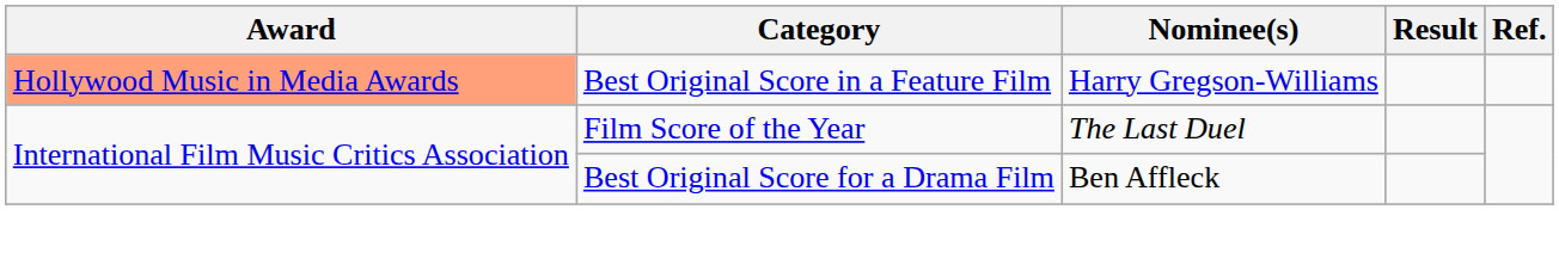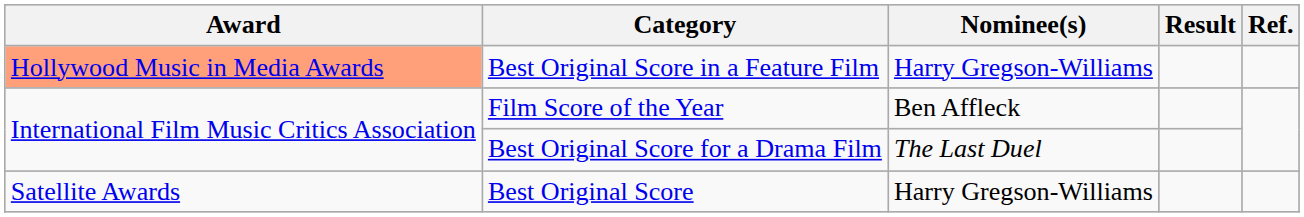Film Score of the Year | Nominee(s): The Last Duel -> Ben Affleck
Best Original Score for a Drama Film | Nominee(s): Ben Affleck -> The Last Duel
+ row: Satellite Awards | Best Original Score | Harry Gregson-Williams
